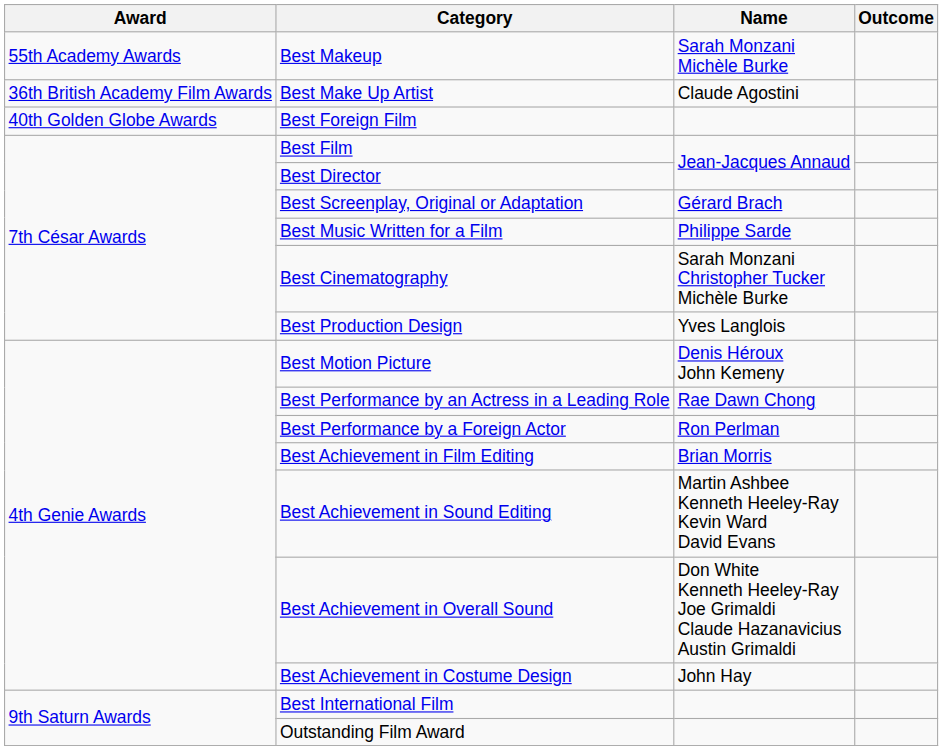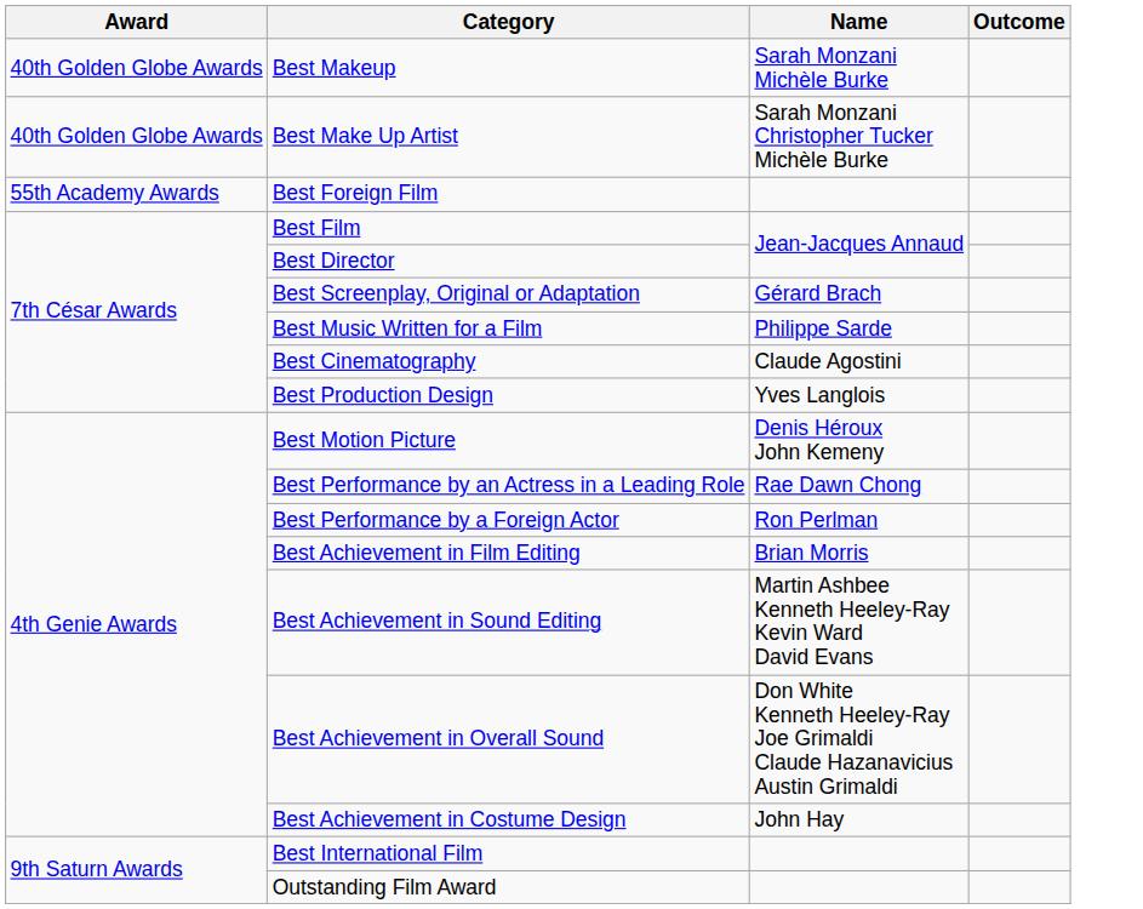Best Makeup | Award: 55th Academy Awards -> 40th Golden Globe Awards
Best Make Up Artist | Award: 36th British Academy Film Awards -> 40th Golden Globe Awards
Best Make Up Artist | Name: Claude Agostini -> Sarah Monzani Christopher Tucker Michèle Burke
Best Foreign Film | Award: 40th Golden Globe Awards -> 55th Academy Awards
Best Cinematography | Name: Sarah Monzani Christopher Tucker Michèle Burke -> Claude Agostini
